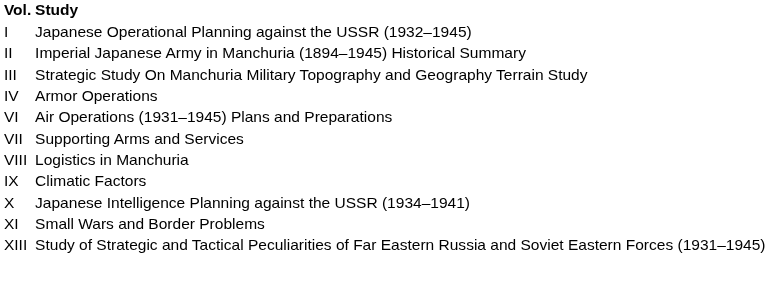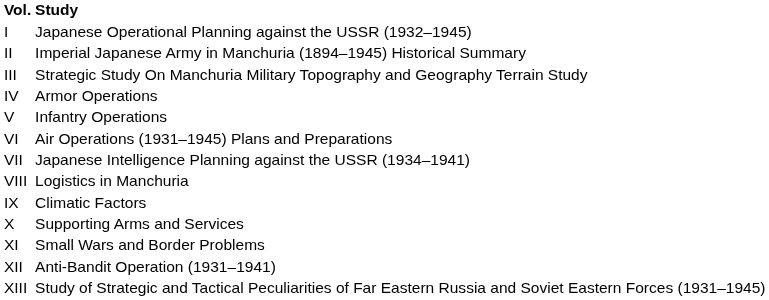+ row: V | Infantry Operations
VII | Study: Supporting Arms and Services -> Japanese Intelligence Planning against the USSR (1934–1941)
X | Study: Japanese Intelligence Planning against the USSR (1934–1941) -> Supporting Arms and Services
+ row: XII | Anti-Bandit Operation (1931–1941)
